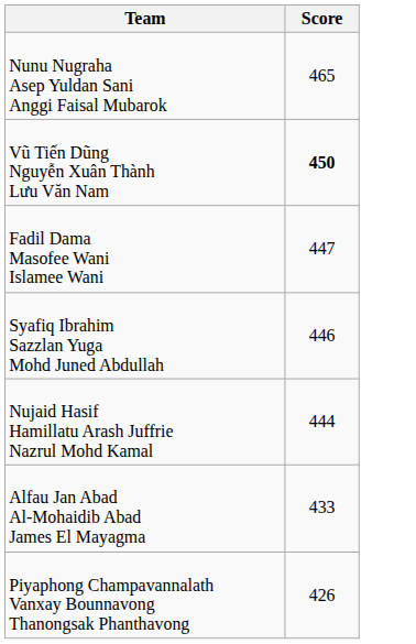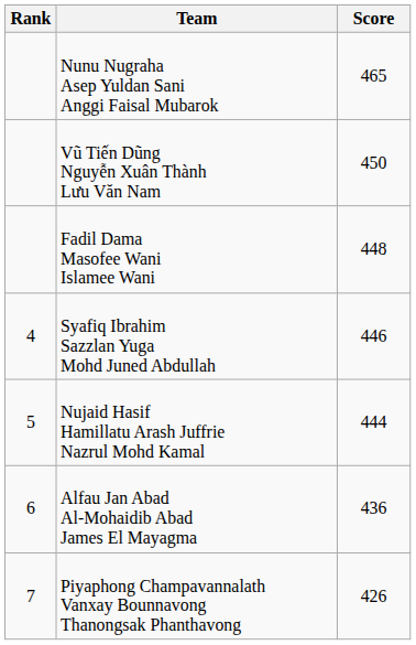+ column: Rank | 4 | 5 | 6 | 7
Vũ Tiến Dũng Nguyễn Xuân Thành Lưu Văn Nam | Score: bold -> normal
Fadil Dama Masofee Wani Islamee Wani | Score: 447 -> 448
Alfau Jan Abad Al-Mohaidib Abad James El Mayagma | Score: 433 -> 436
